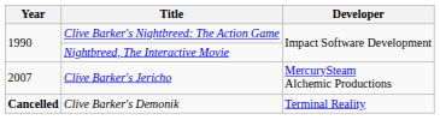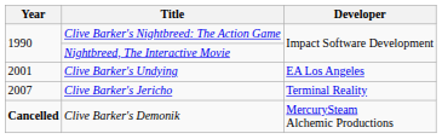+ row: 2001 | Clive Barker's Undying | EA Los Angeles
Clive Barker's Jericho | Developer: MercurySteam Alchemic Productions -> Terminal Reality
Clive Barker's Demonik | Developer: Terminal Reality -> MercurySteam Alchemic Productions
